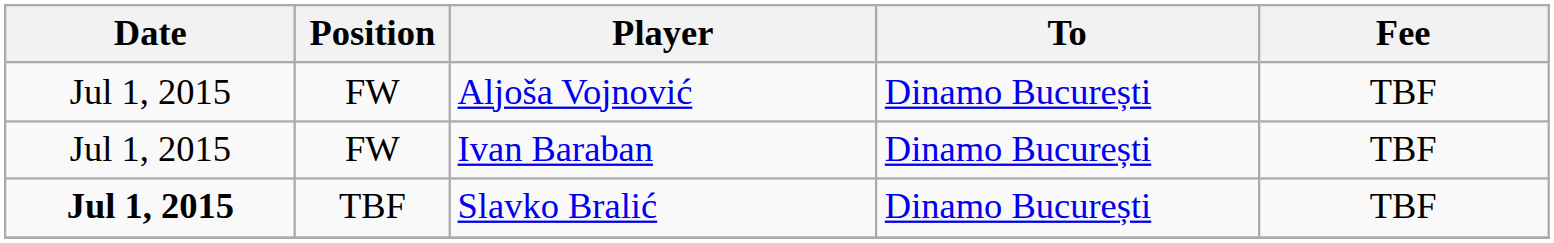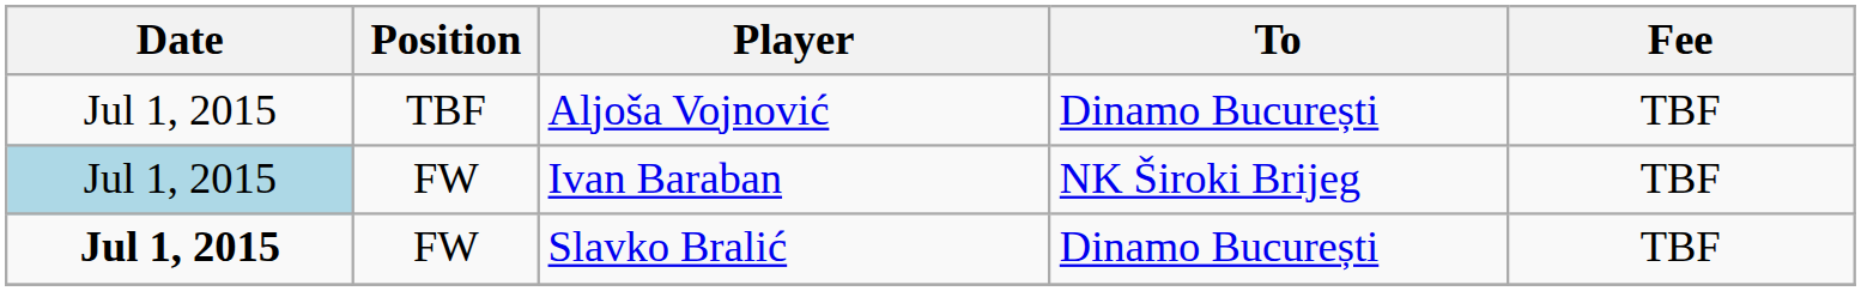Aljoša Vojnović | Position: FW -> TBF
Ivan Baraban | Date: no background -> lightblue background
Ivan Baraban | To: Dinamo București -> NK Široki Brijeg
Slavko Bralić | Position: TBF -> FW
